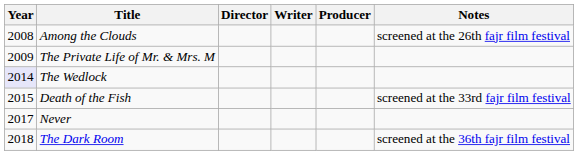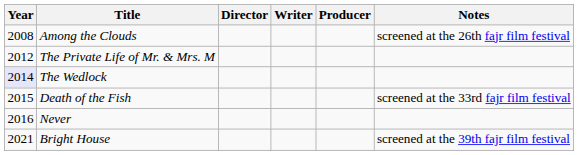The Private Life of Mr. & Mrs. M | Year: 2009 -> 2012
Never | Year: 2017 -> 2016
- row: 2018 | The Dark Room | screened at the 36th fajr film festival
+ row: 2021 | Bright House | screened at the 39th fajr film festival
